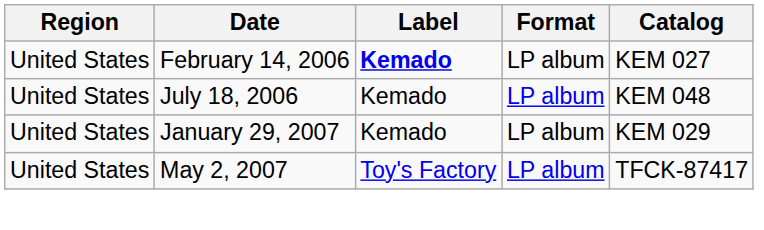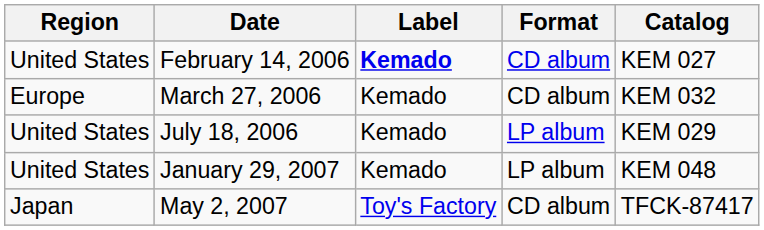February 14, 2006 | Format: LP album -> CD album
+ row: Europe | March 27, 2006 | Kemado | CD album | KEM 032
July 18, 2006 | Catalog: KEM 048 -> KEM 029
January 29, 2007 | Catalog: KEM 029 -> KEM 048
May 2, 2007 | Region: United States -> Japan
May 2, 2007 | Format: LP album -> CD album
